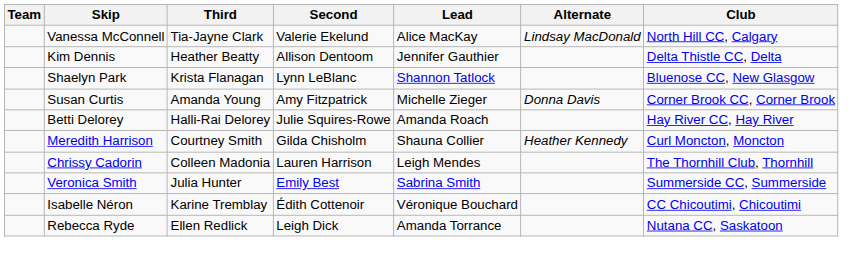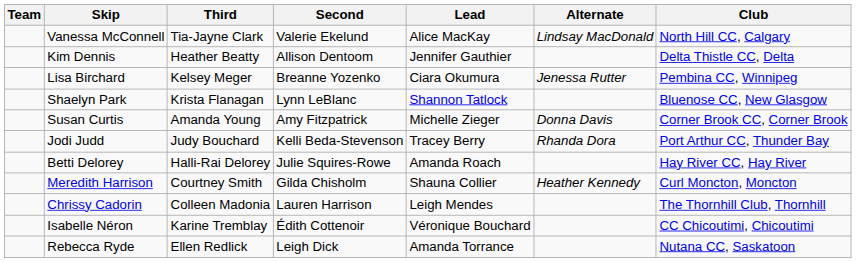+ row: Lisa Birchard | Kelsey Meger | Breanne Yozenko | Ciara Okumura | Jenessa Rutter | Pembina CC, Winnipeg
+ row: Jodi Judd | Judy Bouchard | Kelli Beda-Stevenson | Tracey Berry | Rhanda Dora | Port Arthur CC, Thunder Bay
- row: Veronica Smith | Julia Hunter | Emily Best | Sabrina Smith | Summerside CC, Summerside
